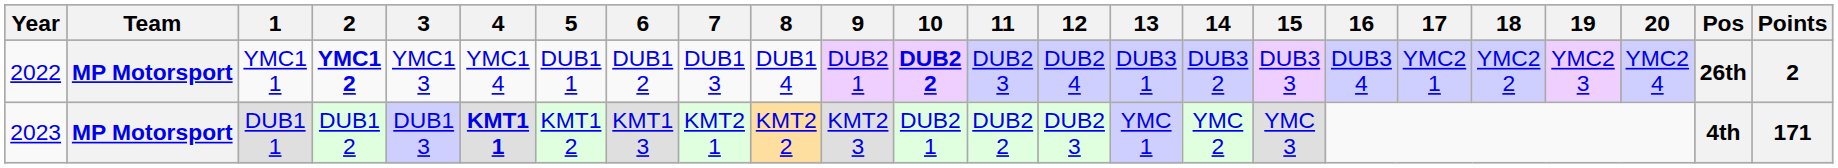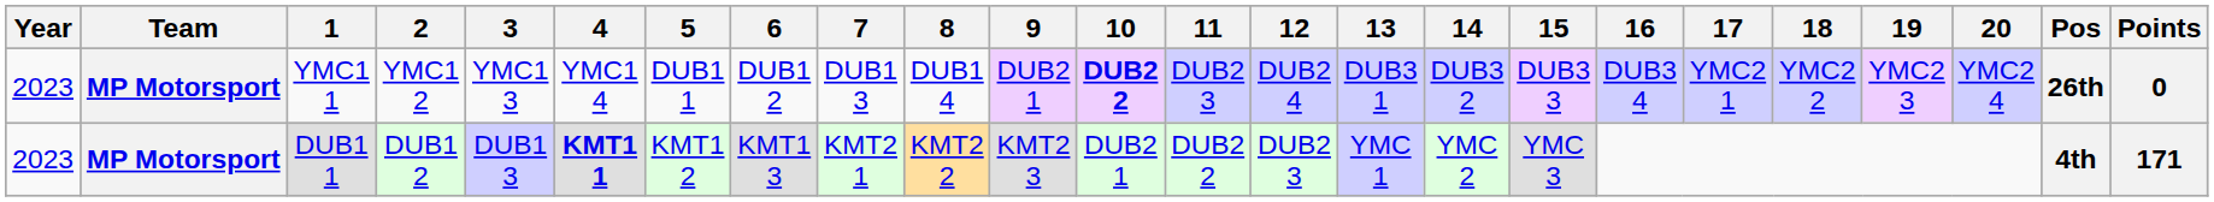YMC1 1 | Year: 2022 -> 2023
YMC1 1 | 2: bold -> normal
YMC1 1 | Points: 2 -> 0
